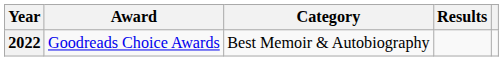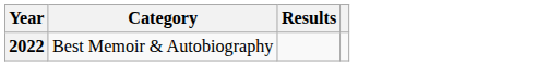- column: Award | Goodreads Choice Awards
